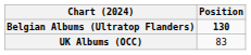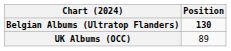UK Albums (OCC) | Position: 83 -> 89
